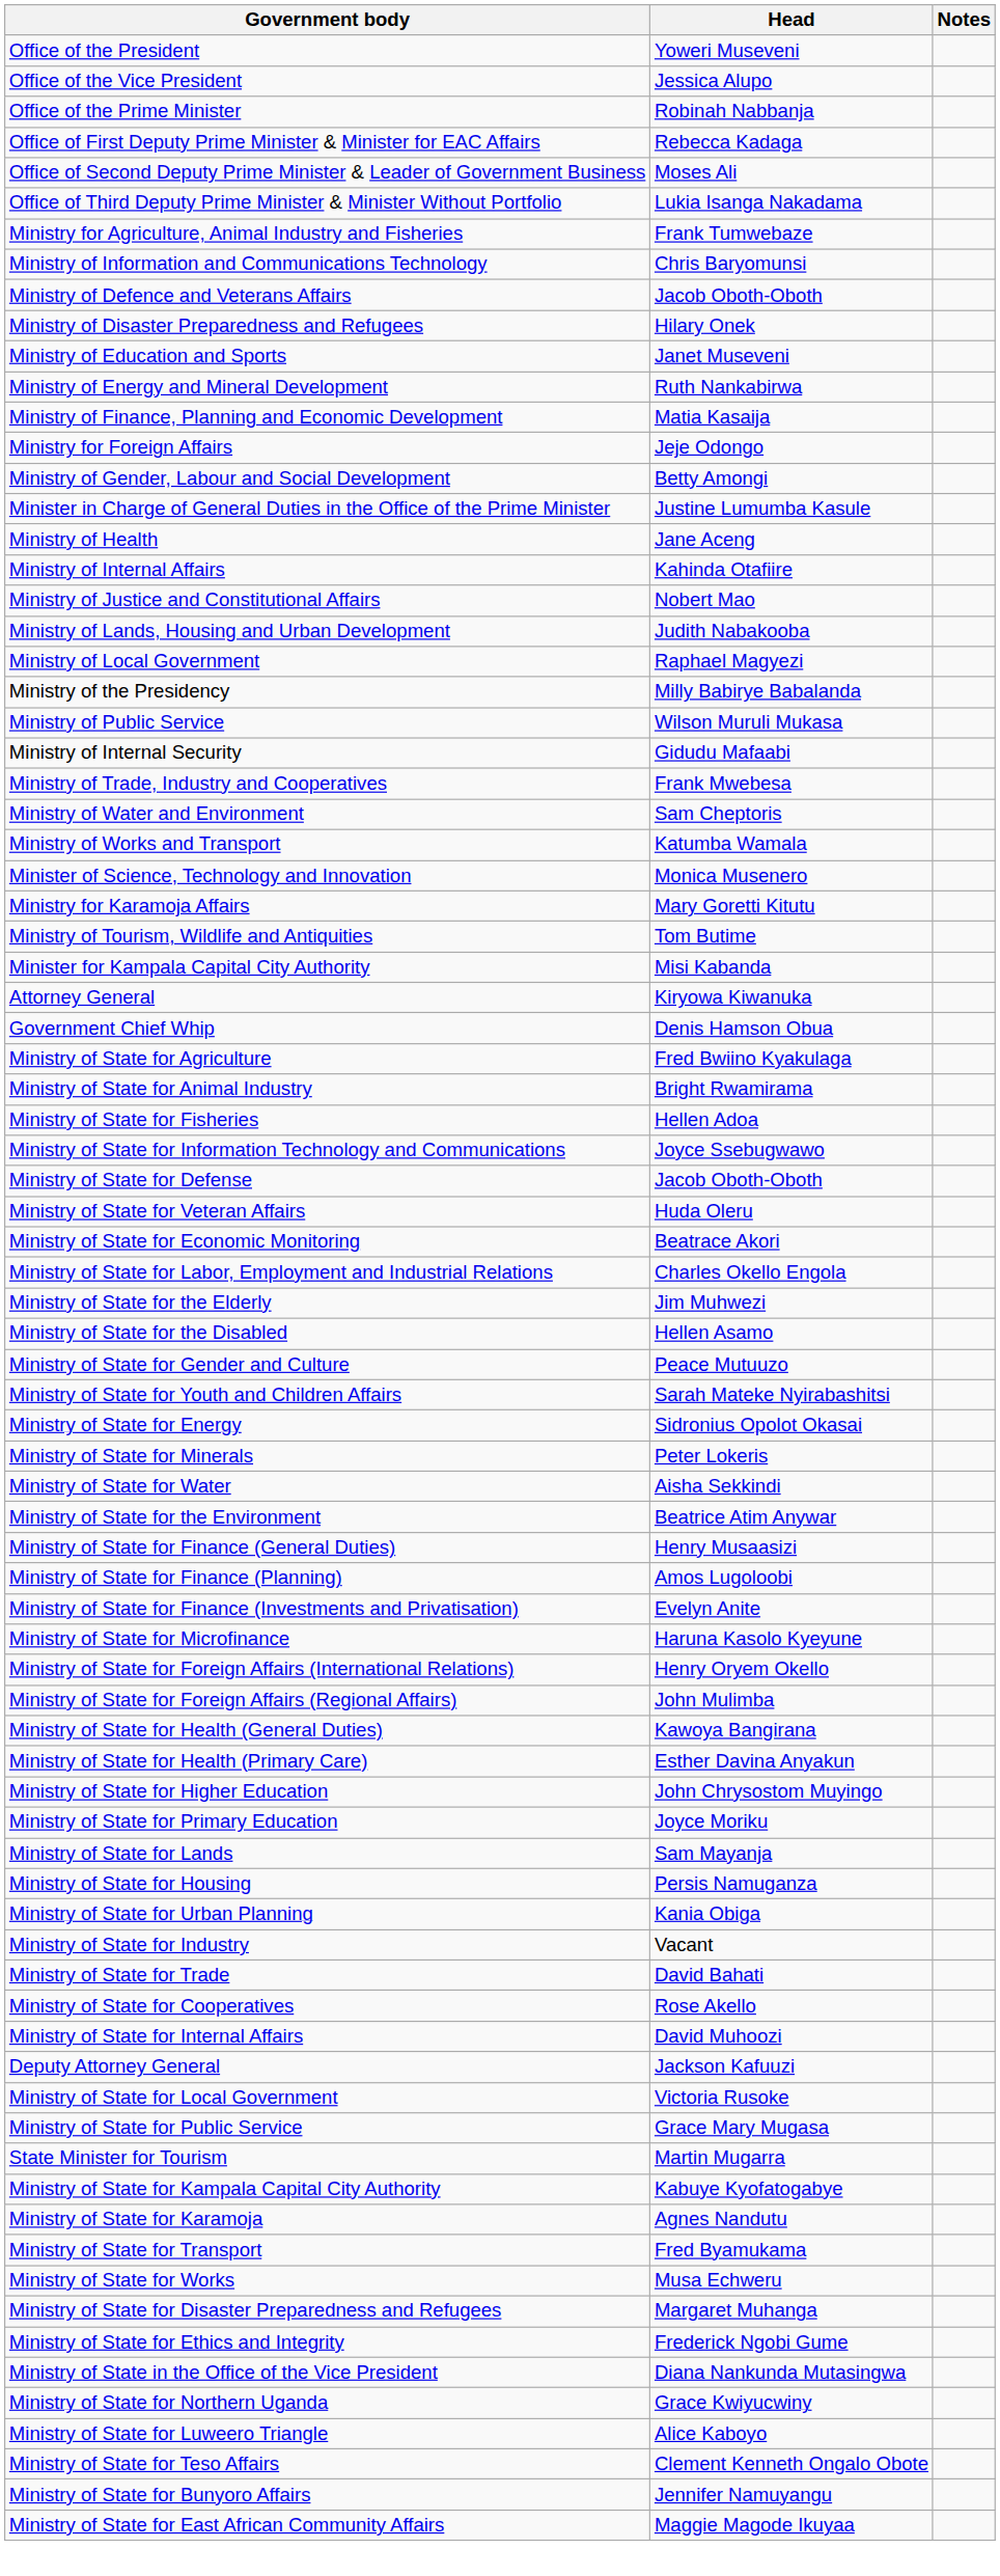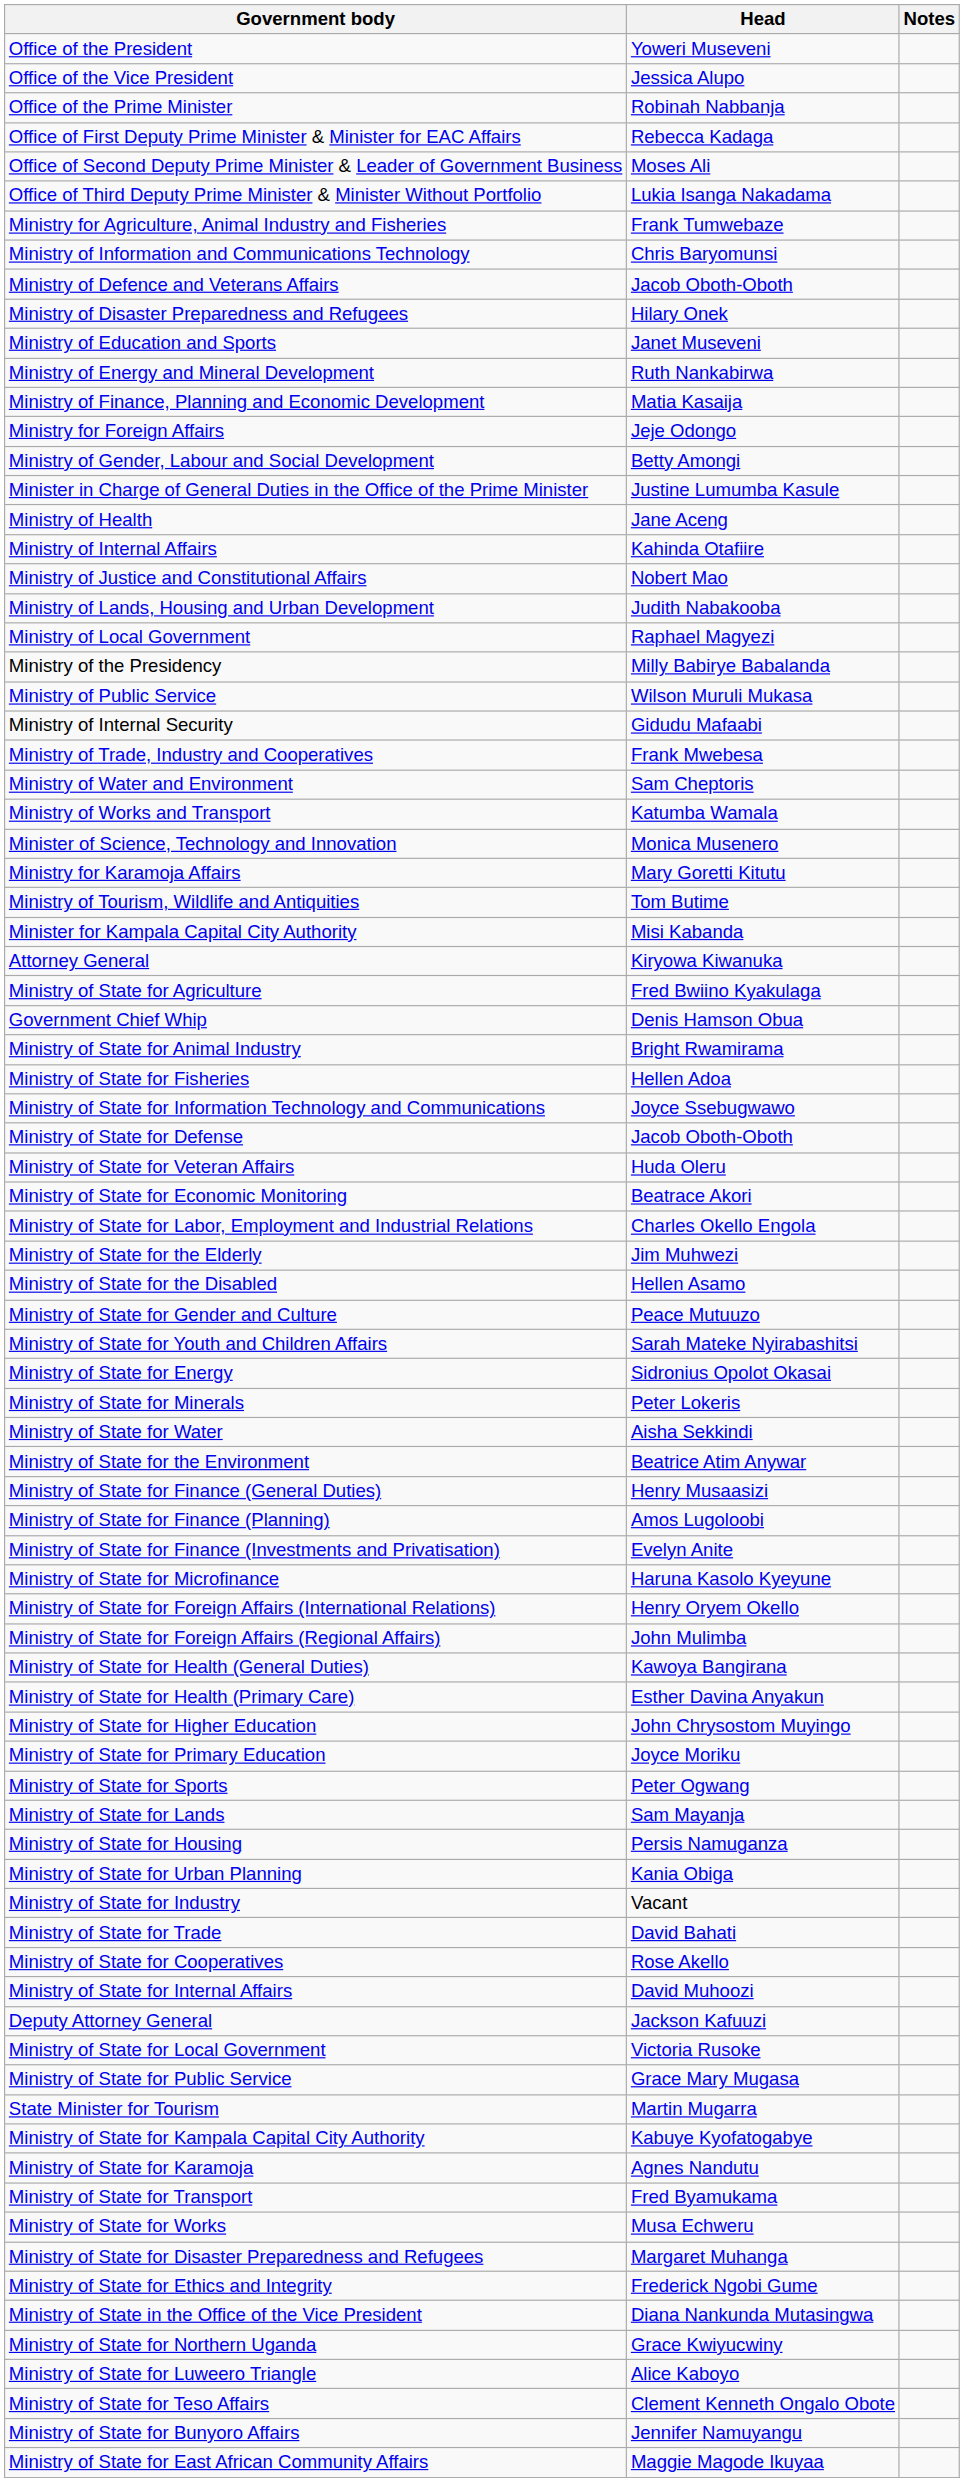rows swapped: Government Chief Whip <-> Ministry of State for Agriculture
+ row: Ministry of State for Sports | Peter Ogwang
